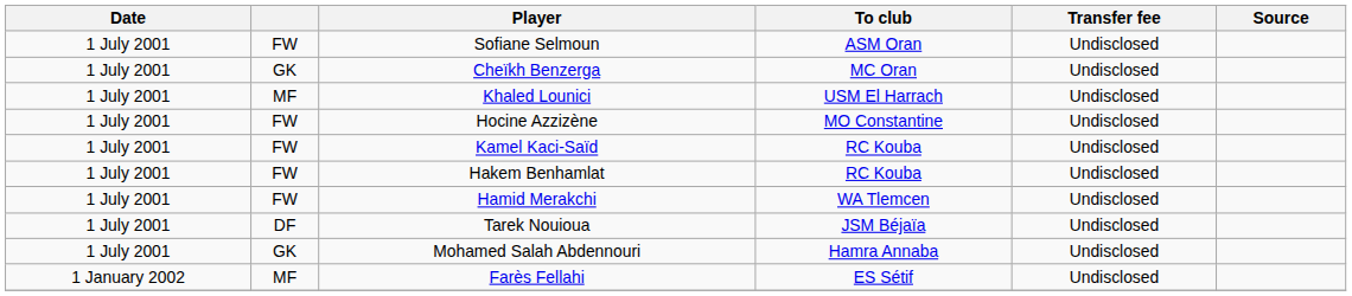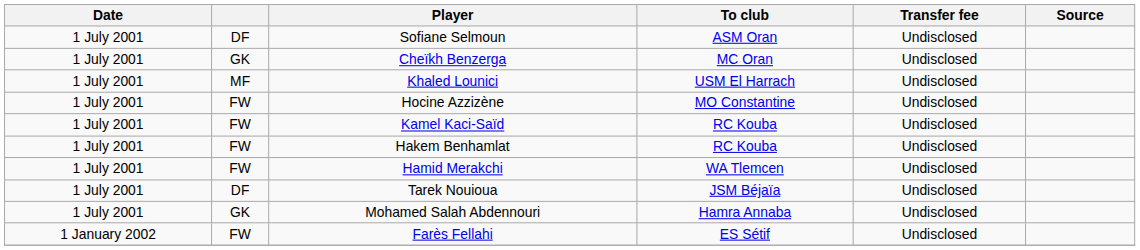Sofiane Selmoun | column 2: FW -> DF
Farès Fellahi | column 2: MF -> FW
